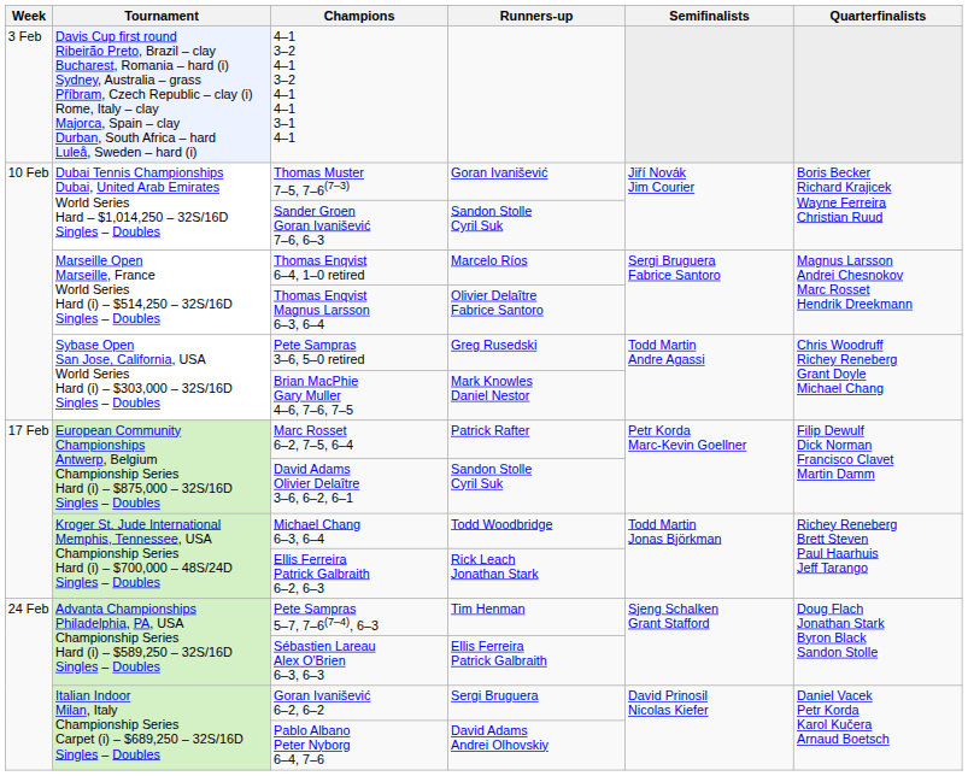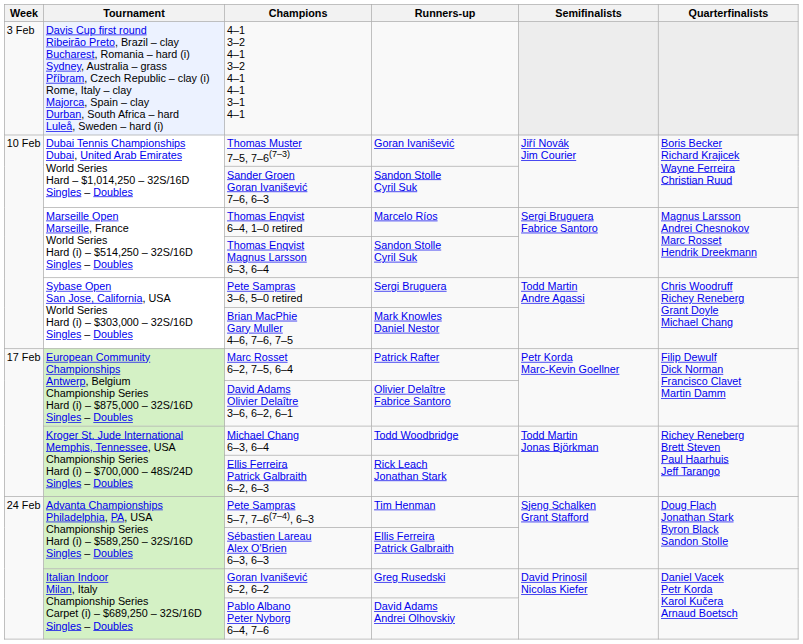Thomas Enqvist Magnus Larsson 6–3, 6–4 | Runners-up: Olivier Delaître Fabrice Santoro -> Sandon Stolle Cyril Suk
Pete Sampras 3–6, 5–0 retired | Runners-up: Greg Rusedski -> Sergi Bruguera
David Adams Olivier Delaître 3–6, 6–2, 6–1 | Runners-up: Sandon Stolle Cyril Suk -> Olivier Delaître Fabrice Santoro
Goran Ivanišević 6–2, 6–2 | Runners-up: Sergi Bruguera -> Greg Rusedski
